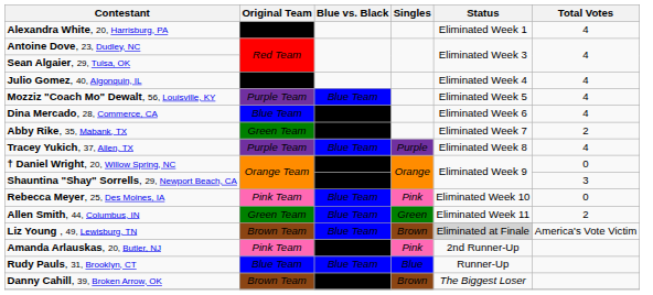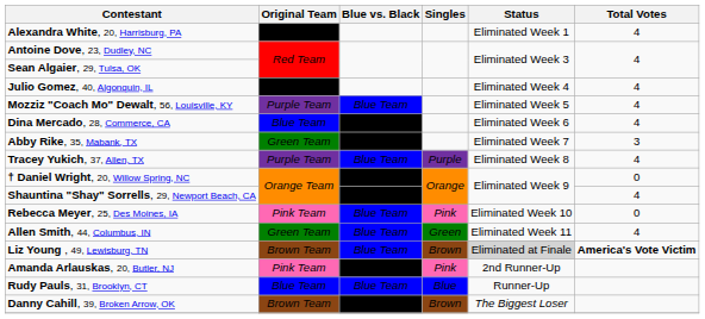Abby Rike, 35, Mabank, TX | Total Votes: 2 -> 3
Shauntina "Shay" Sorrells, 29, Newport Beach, CA | Total Votes: 3 -> 4
Allen Smith, 44, Columbus, IN | Total Votes: 2 -> 4
Liz Young , 49, Lewisburg, TN | Total Votes: normal -> bold
